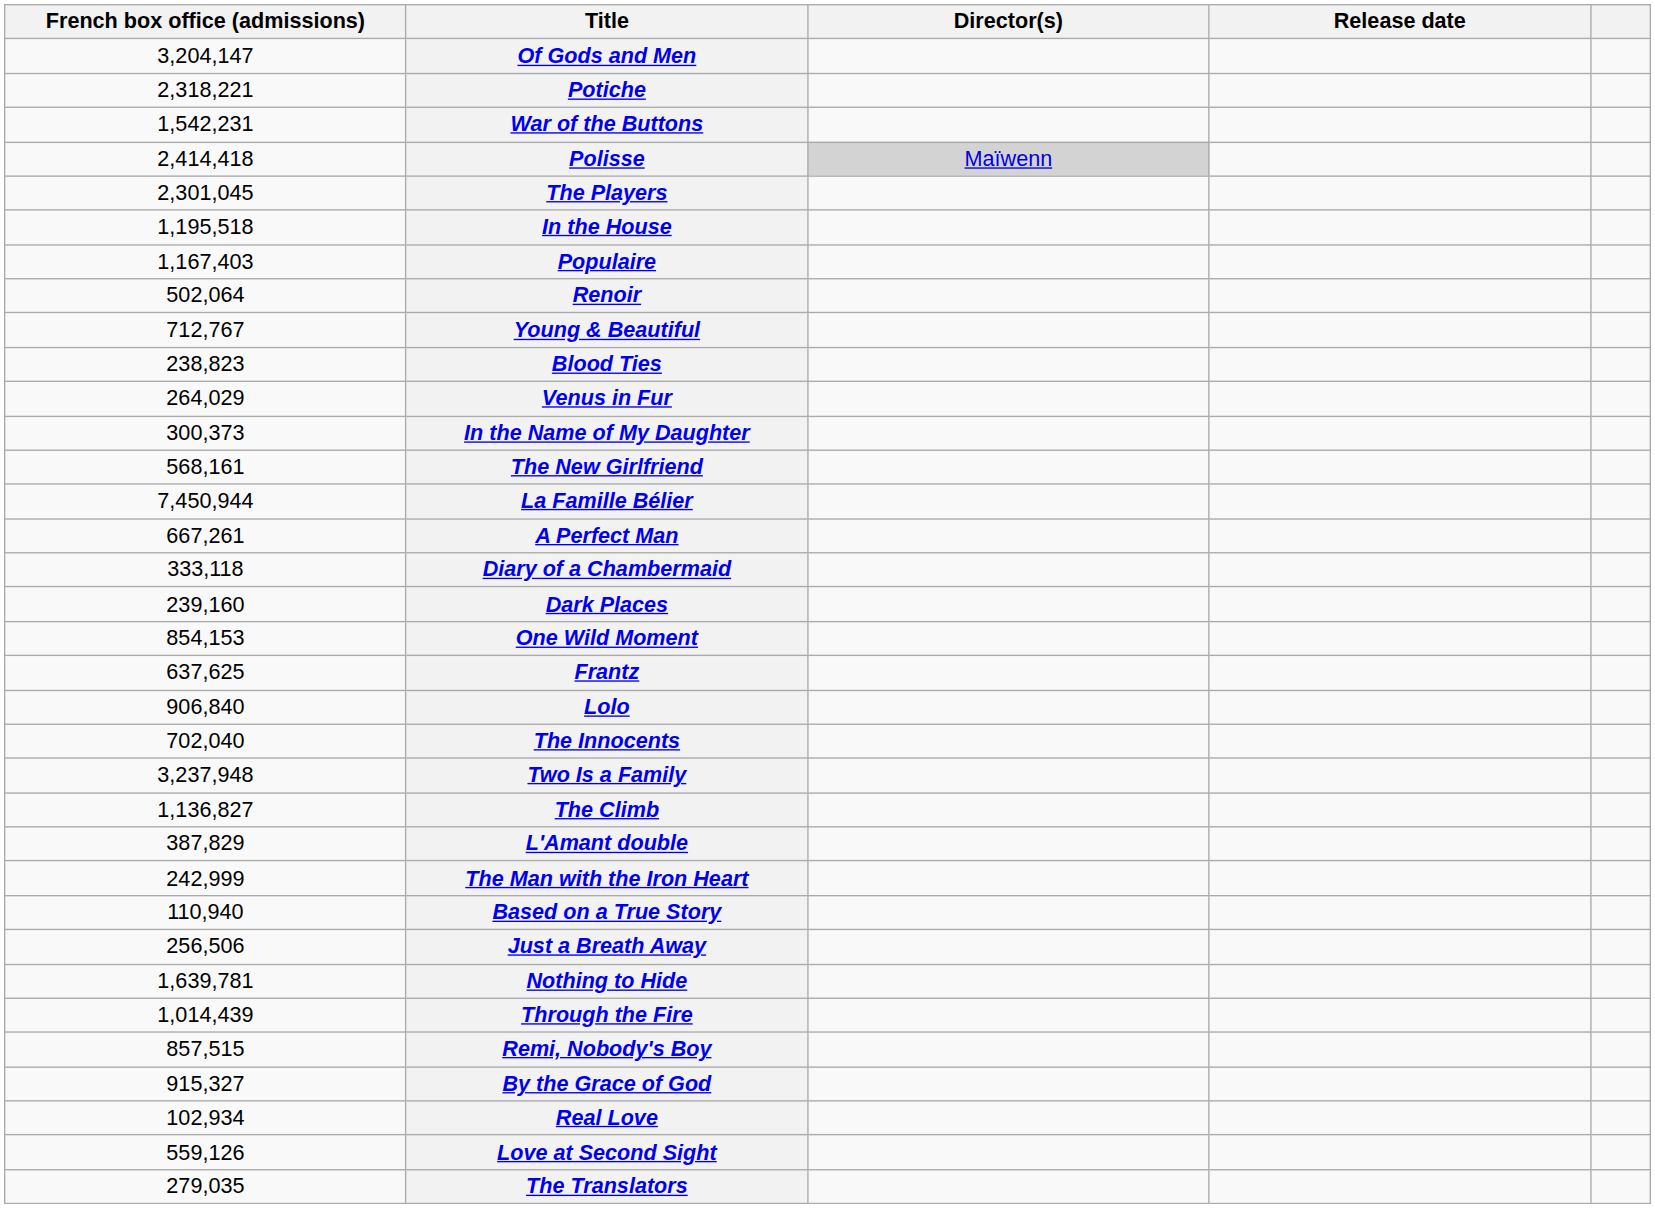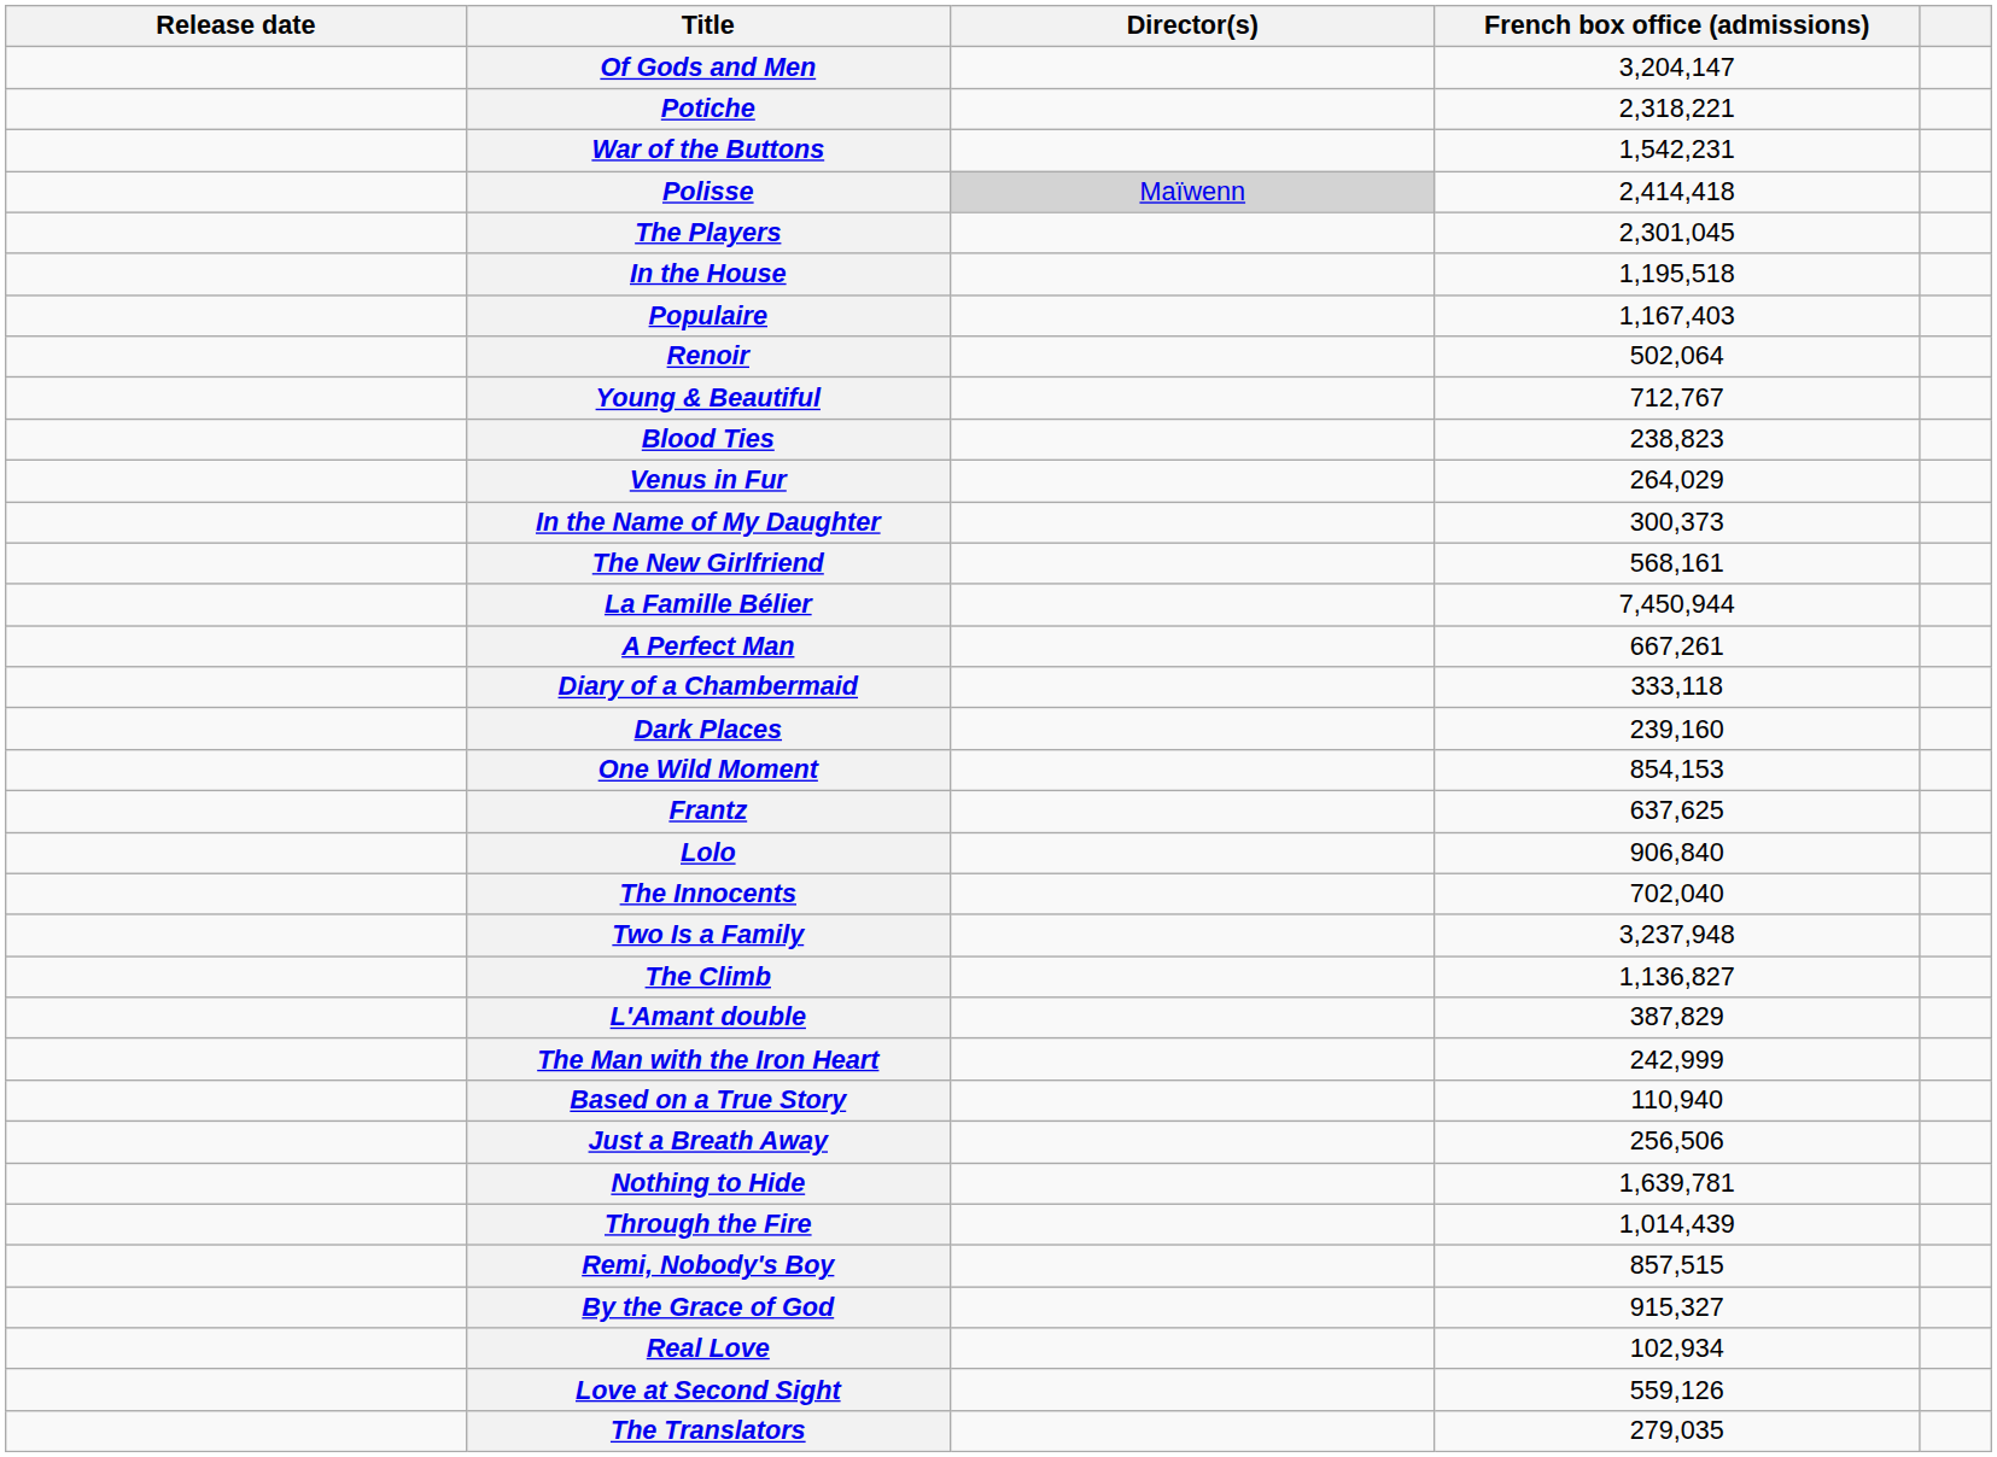columns swapped: Release date <-> French box office (admissions)
